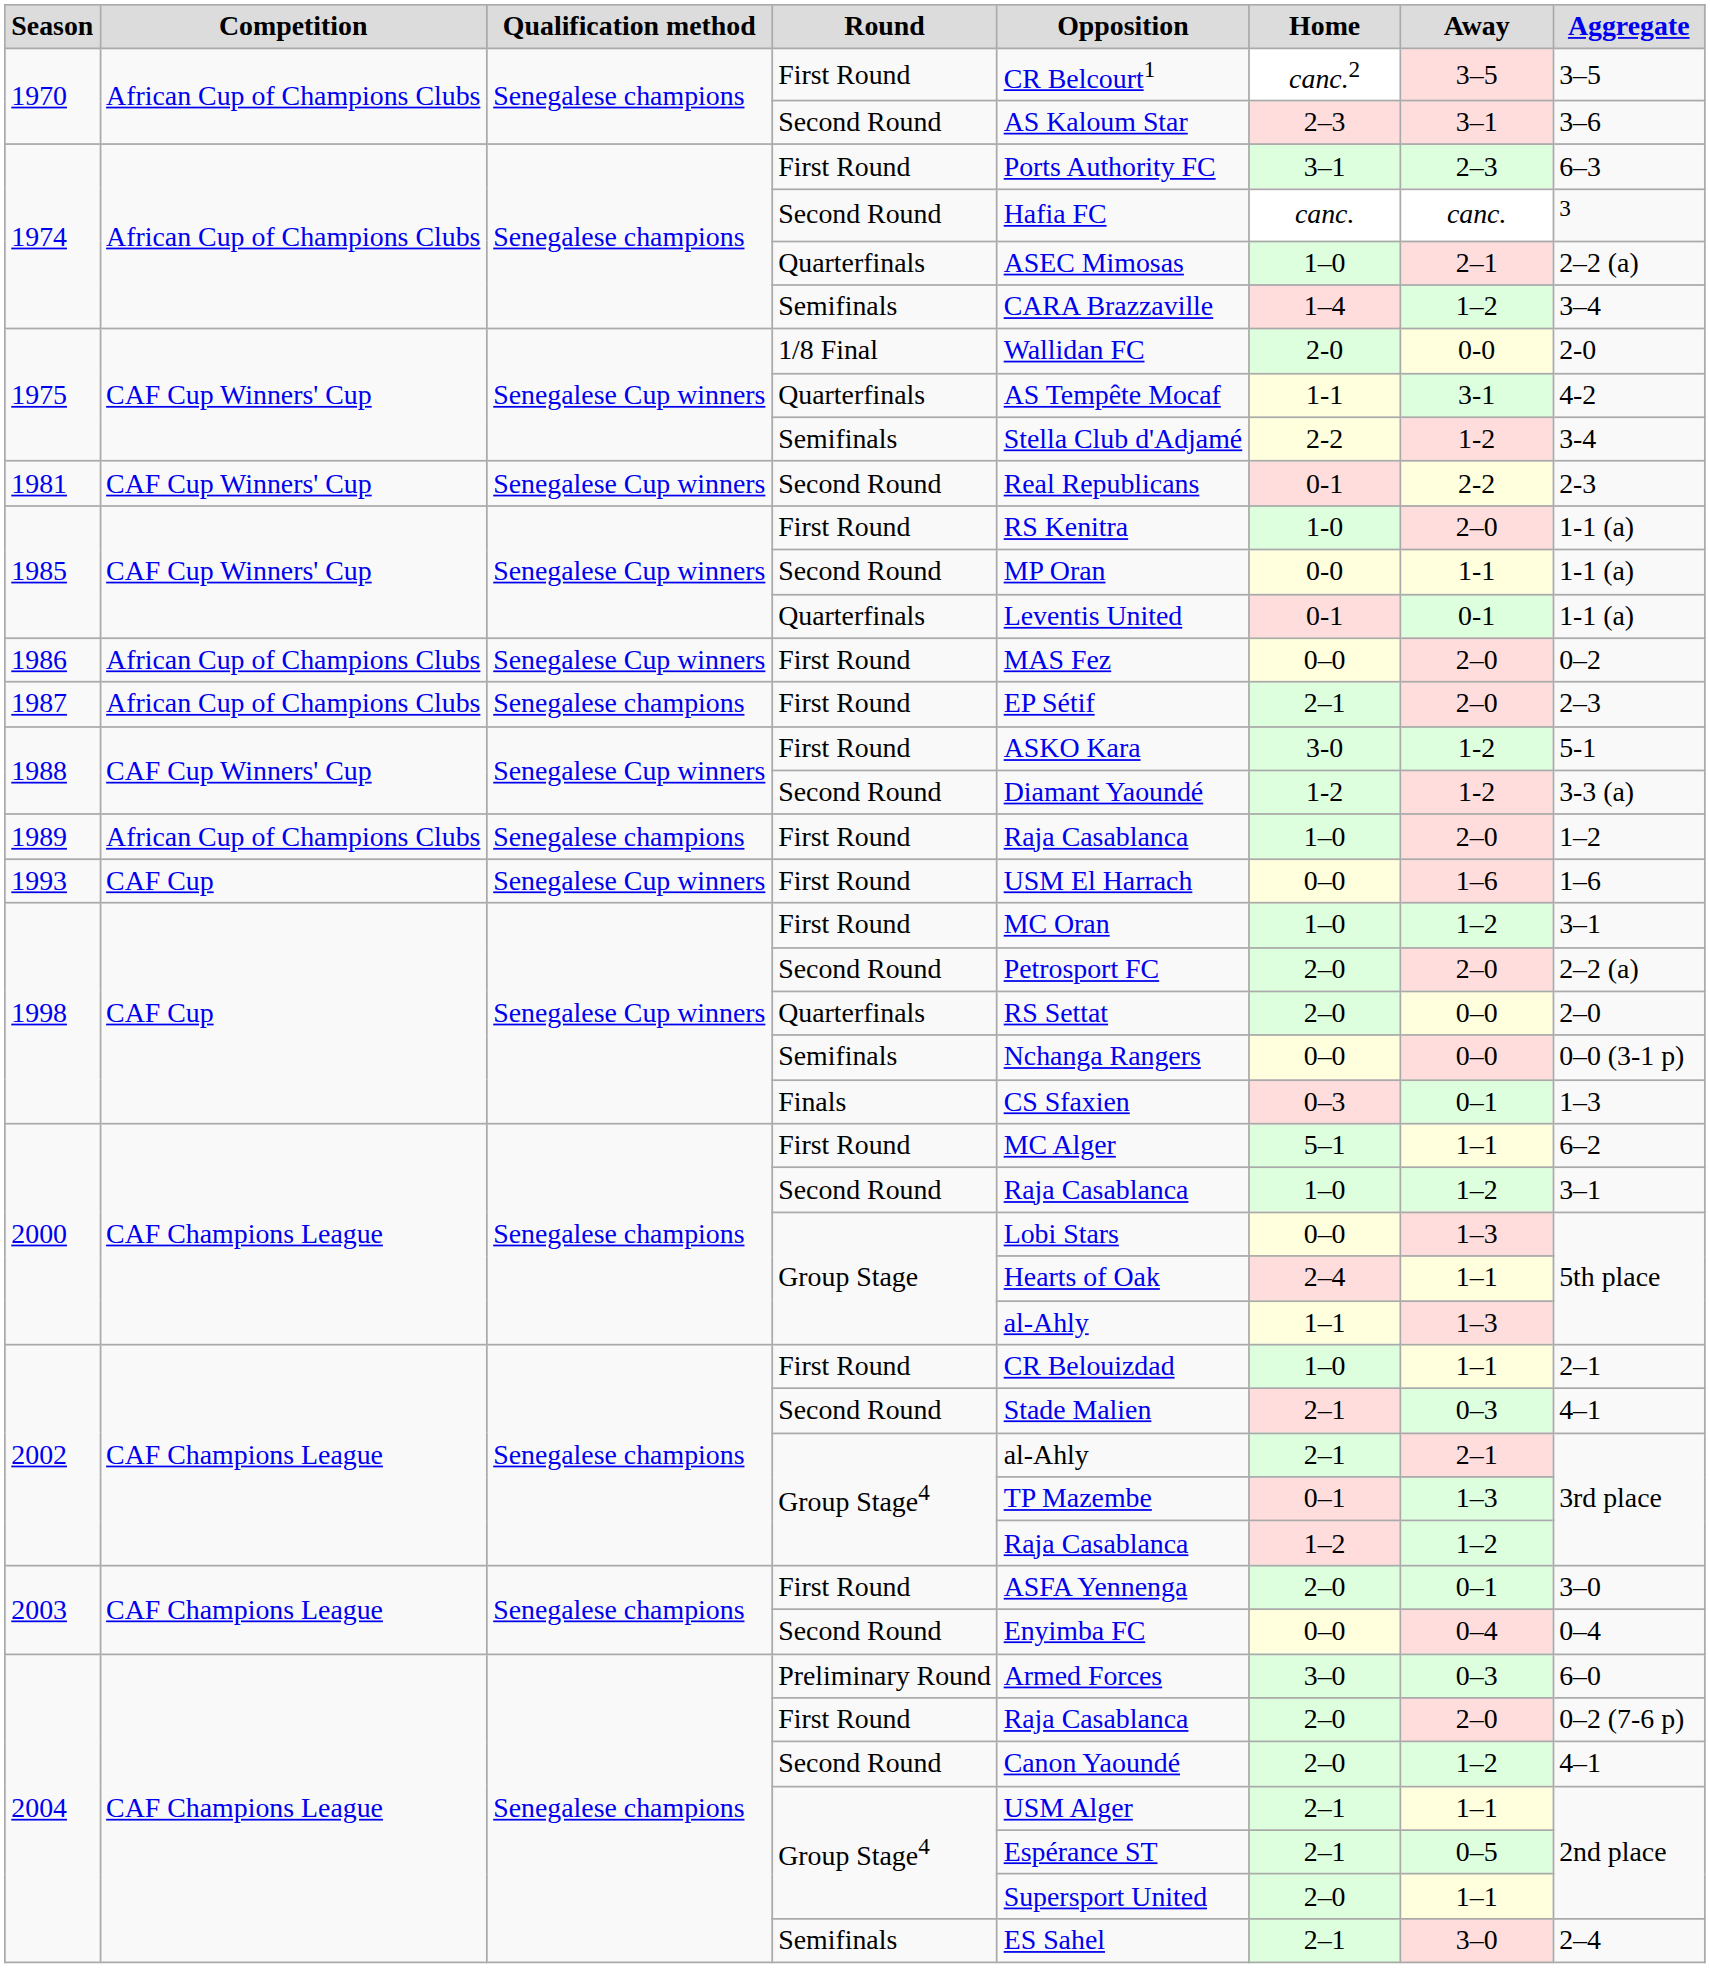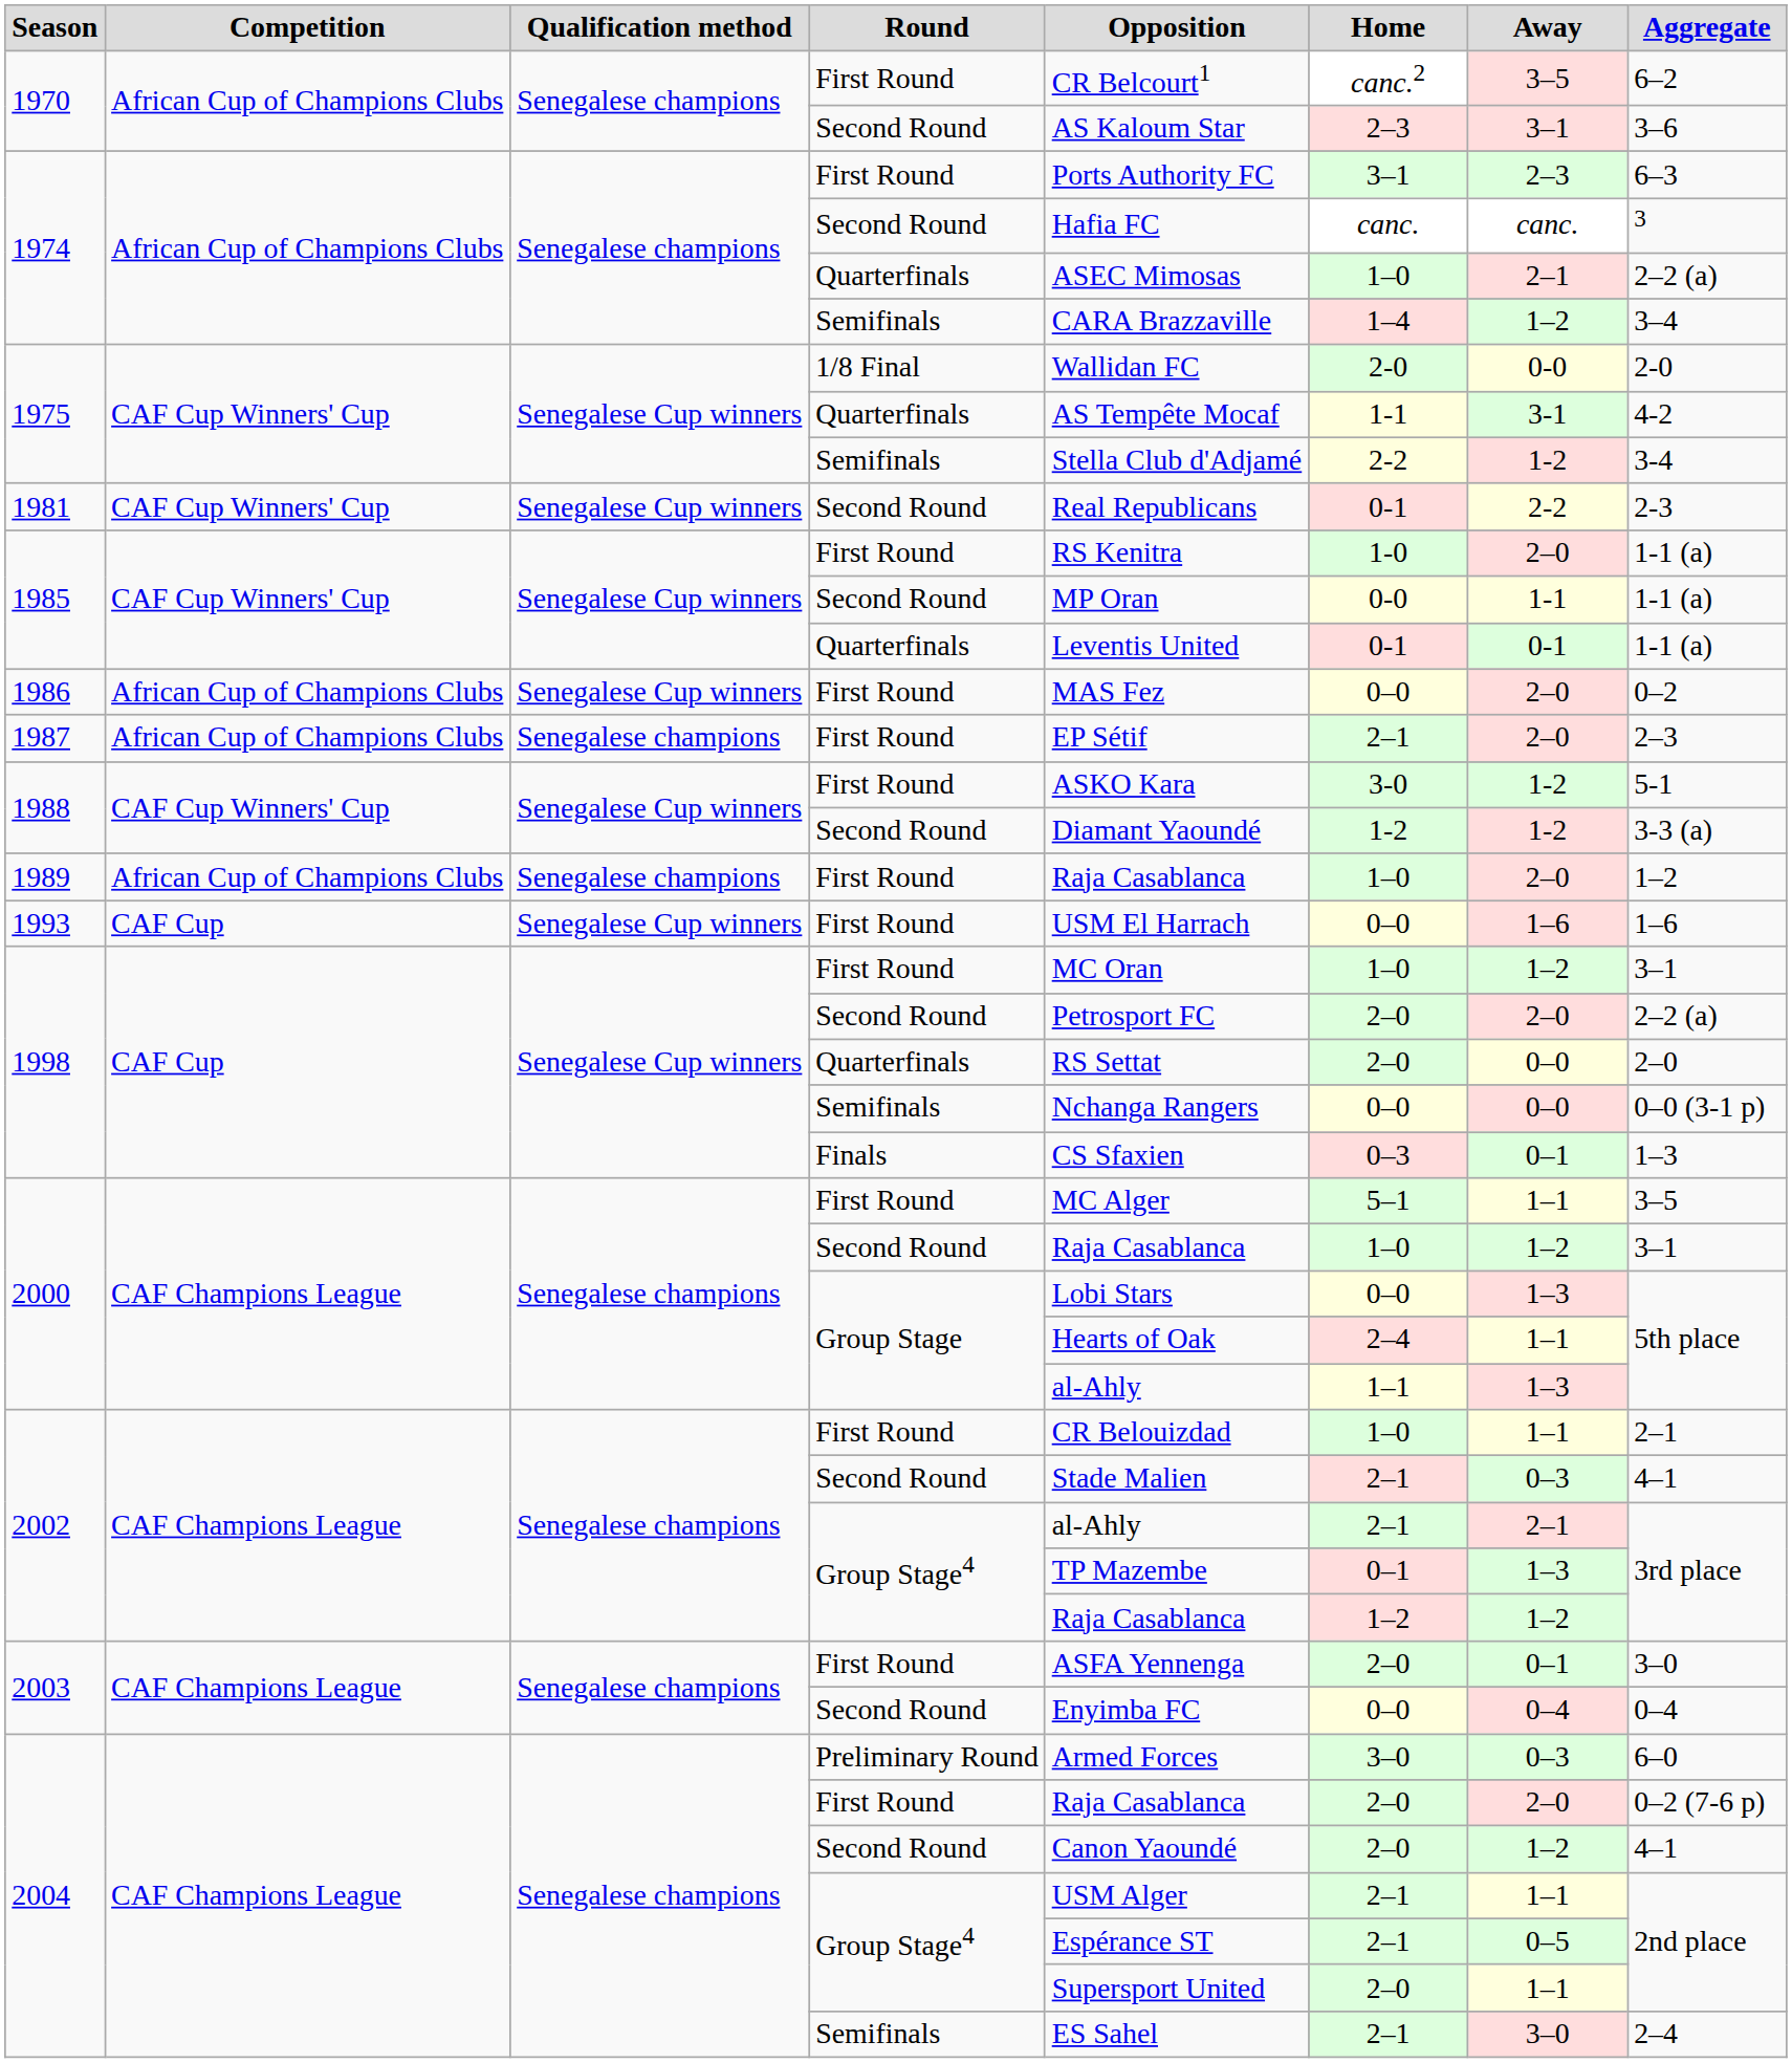1970 / First Round | Aggregate: 3–5 -> 6–2
2000 / First Round | Aggregate: 6–2 -> 3–5
